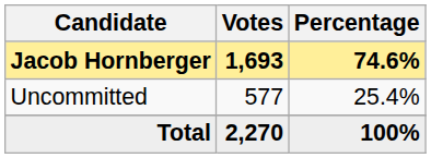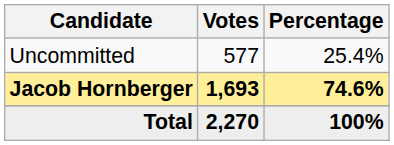rows swapped: Jacob Hornberger <-> Uncommitted
